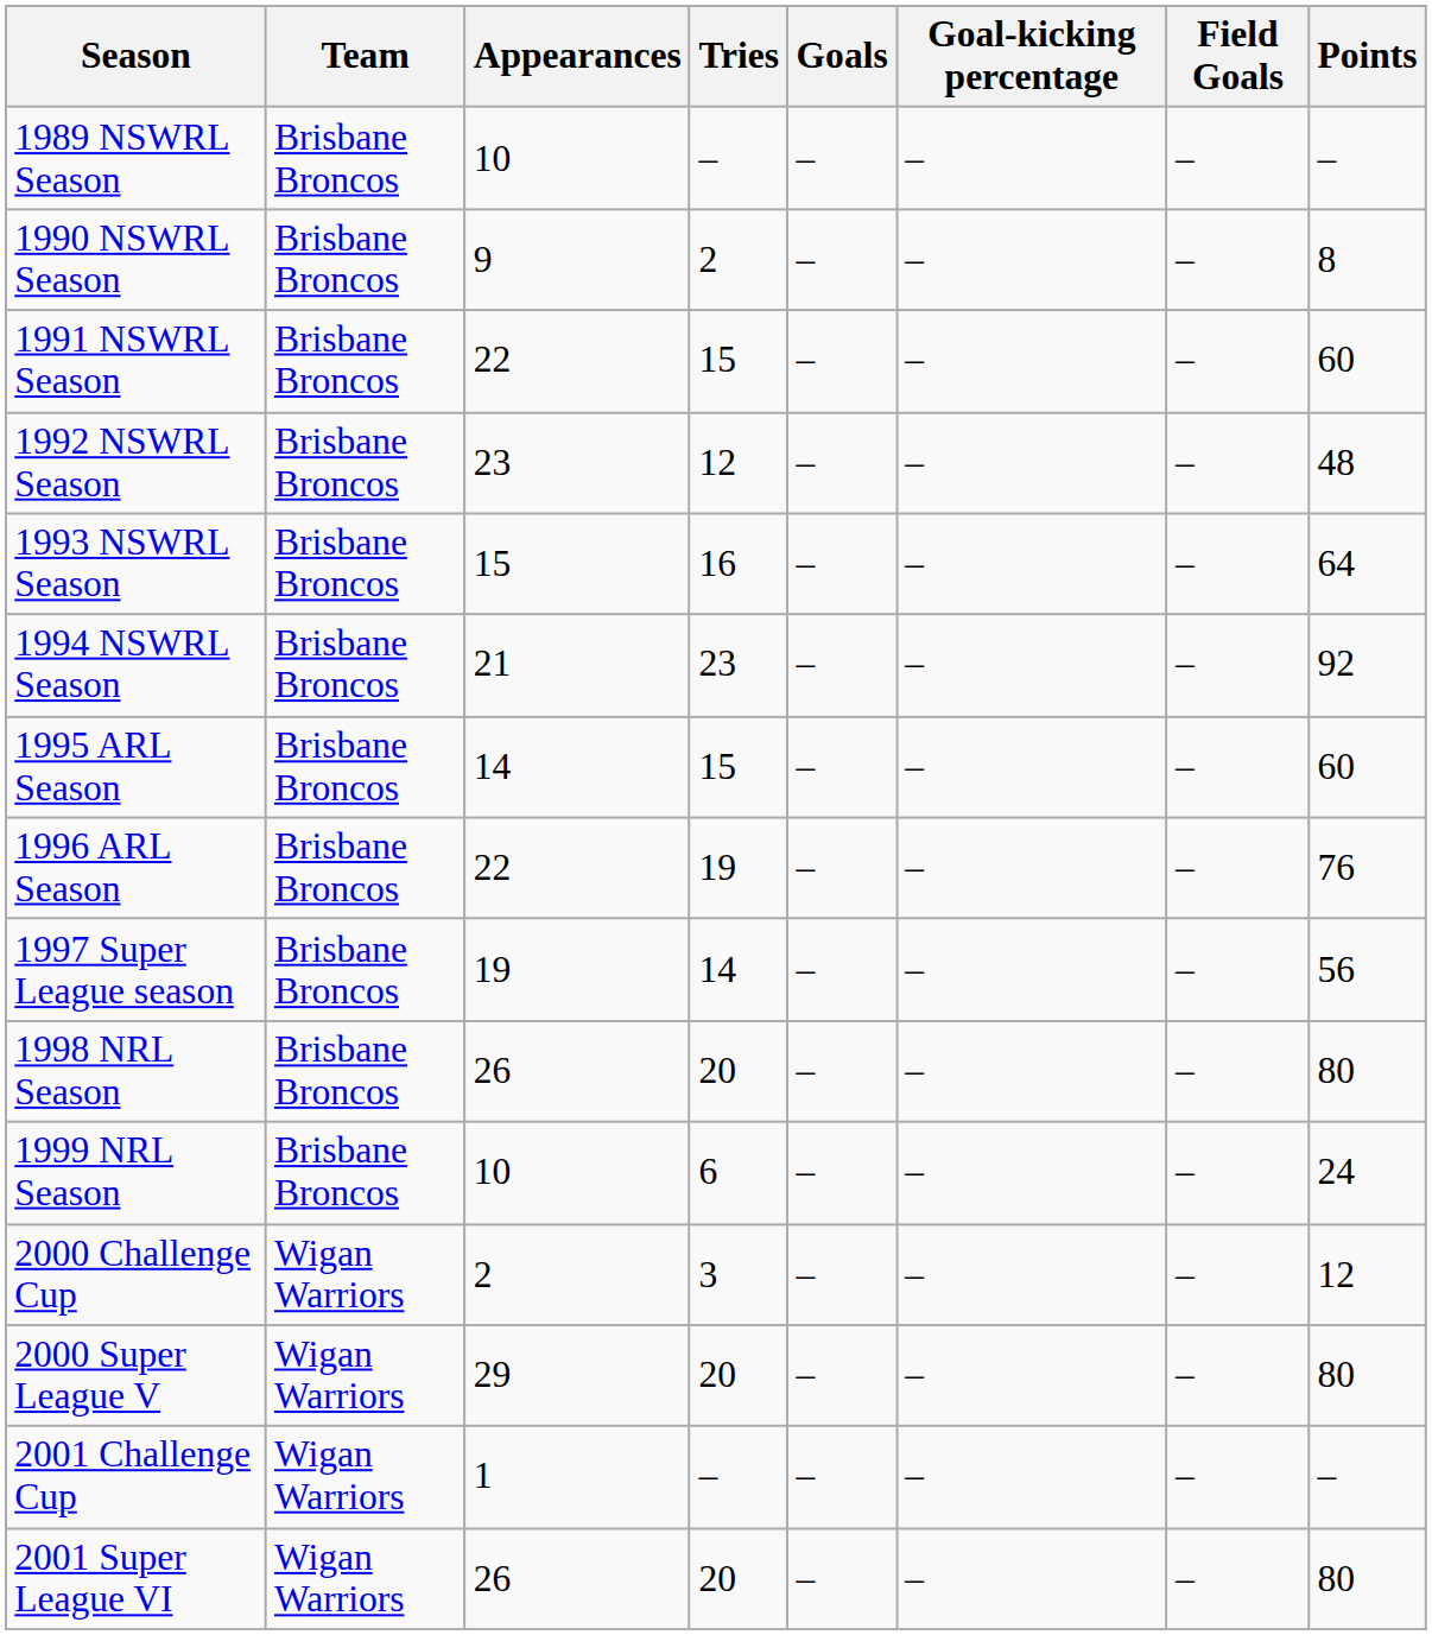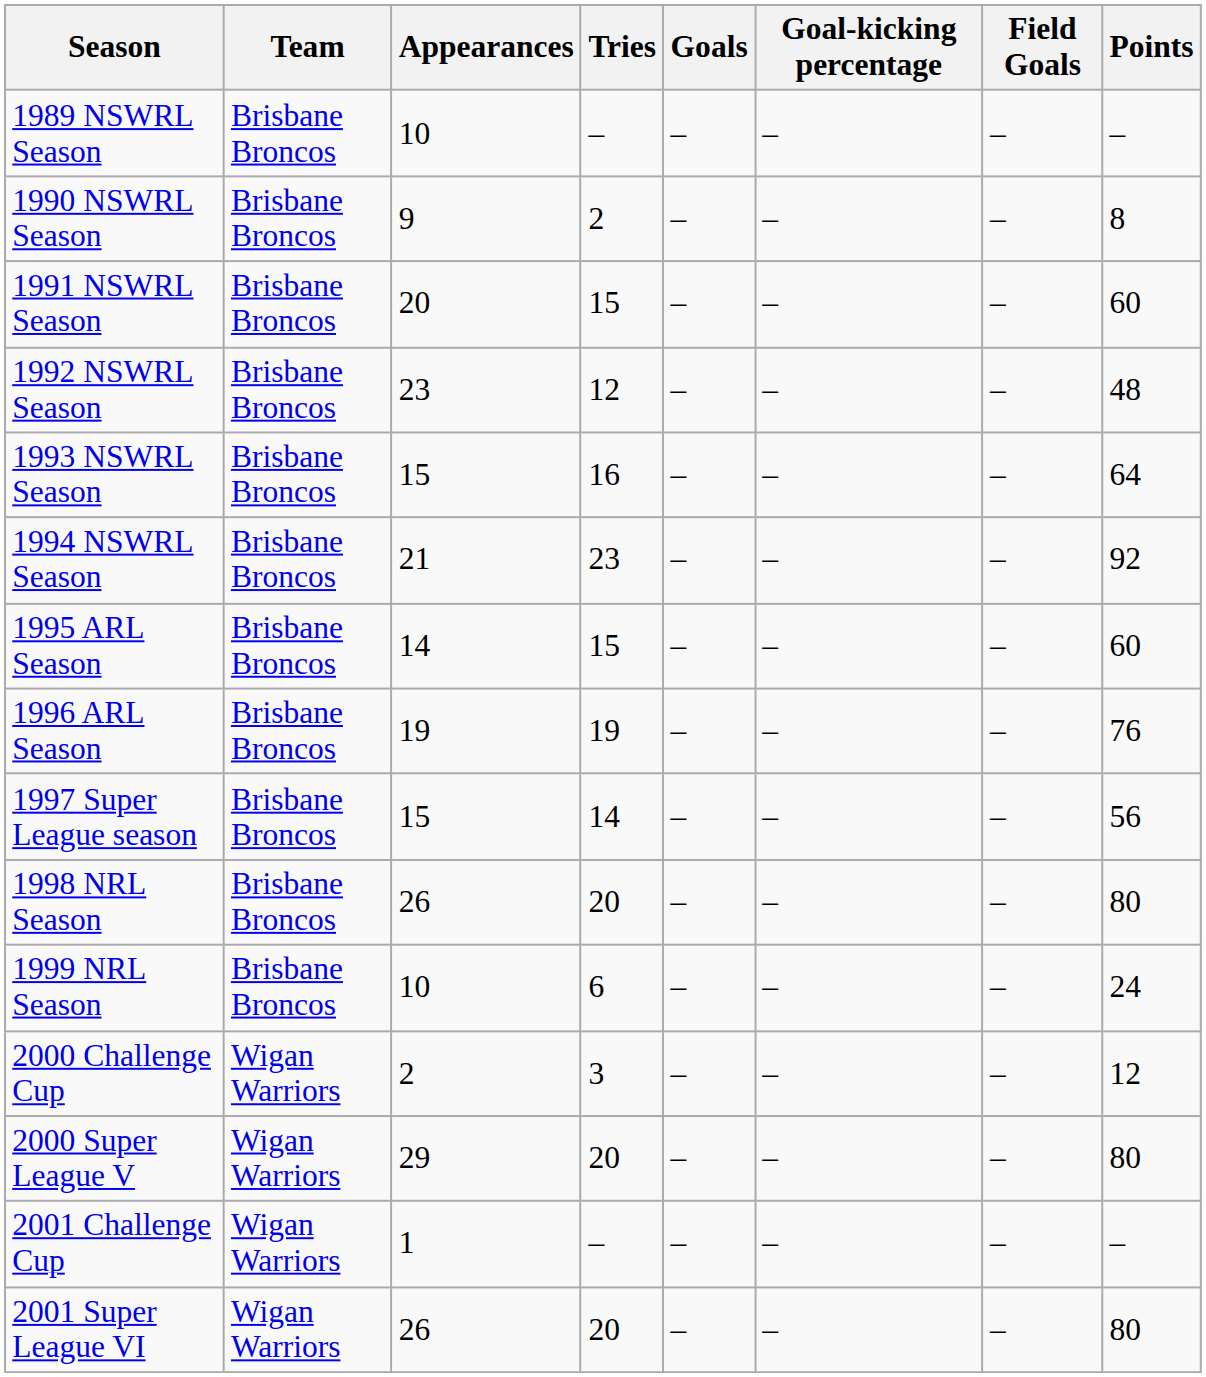1991 NSWRL Season | Appearances: 22 -> 20
1996 ARL Season | Appearances: 22 -> 19
1997 Super League season | Appearances: 19 -> 15
